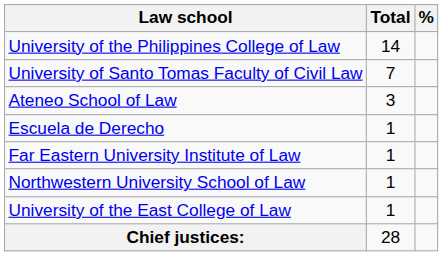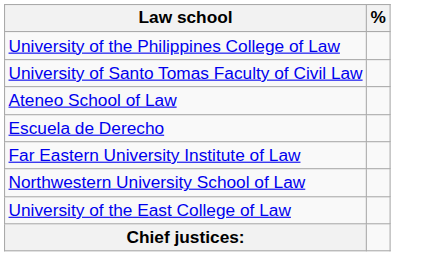- column: Total | 14 | 7 | 3 | 1 | 1 | 1 | 1 | 28
